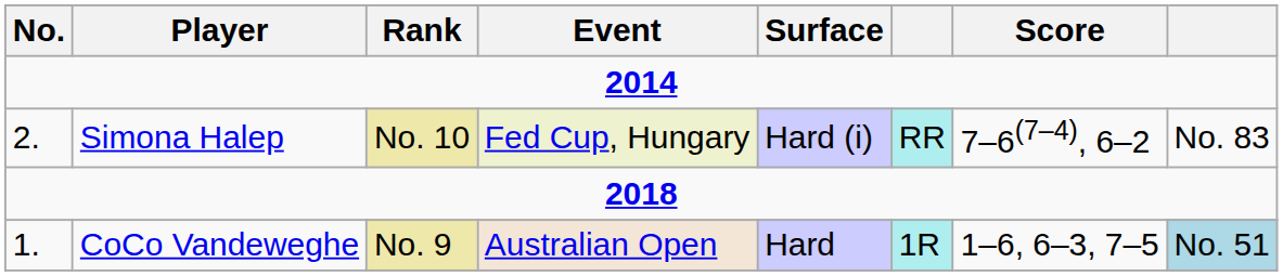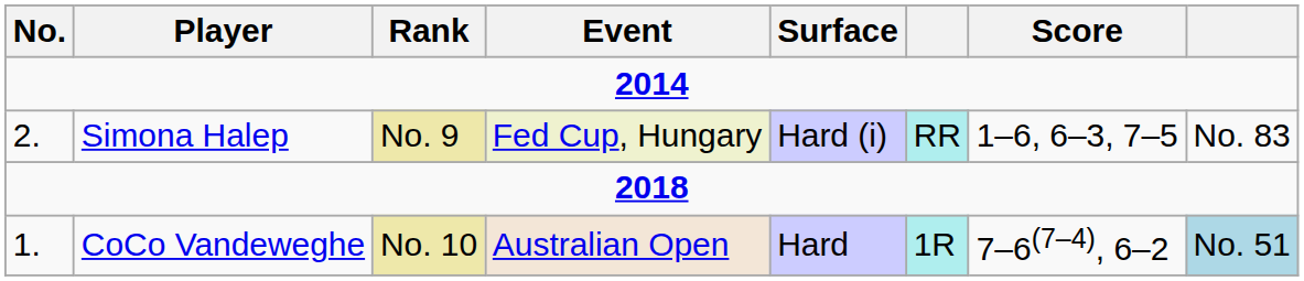Simona Halep | Rank: No. 10 -> No. 9
Simona Halep | Score: 7–6(7–4), 6–2 -> 1–6, 6–3, 7–5
CoCo Vandeweghe | Rank: No. 9 -> No. 10
CoCo Vandeweghe | Score: 1–6, 6–3, 7–5 -> 7–6(7–4), 6–2
